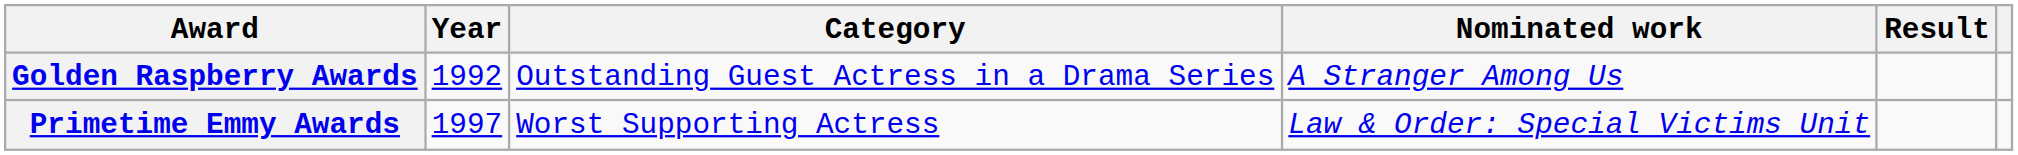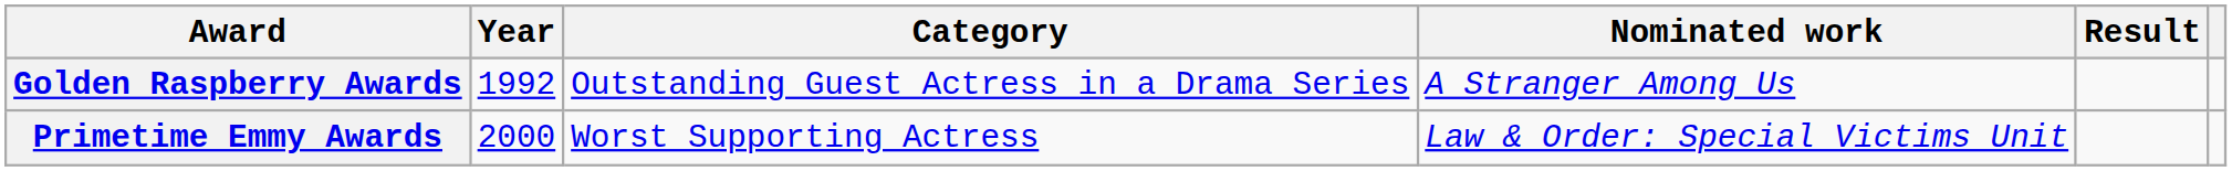Primetime Emmy Awards | Year: 1997 -> 2000
